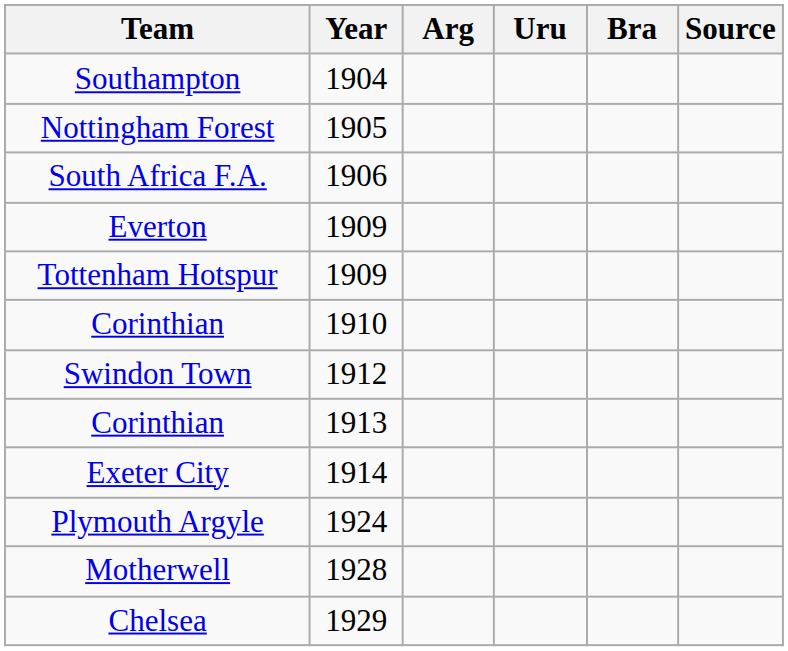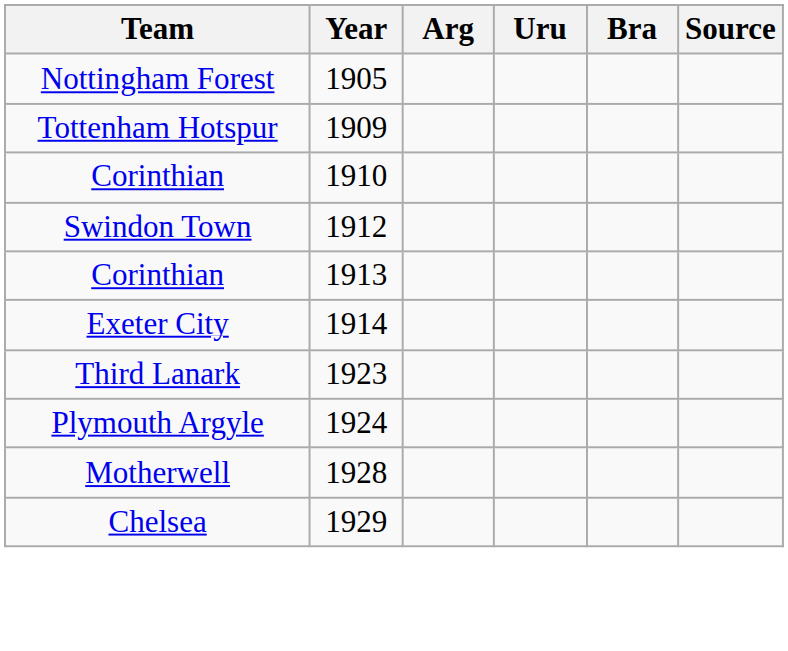- row: Southampton | 1904
- row: South Africa F.A. | 1906
- row: Everton | 1909
+ row: Third Lanark | 1923
